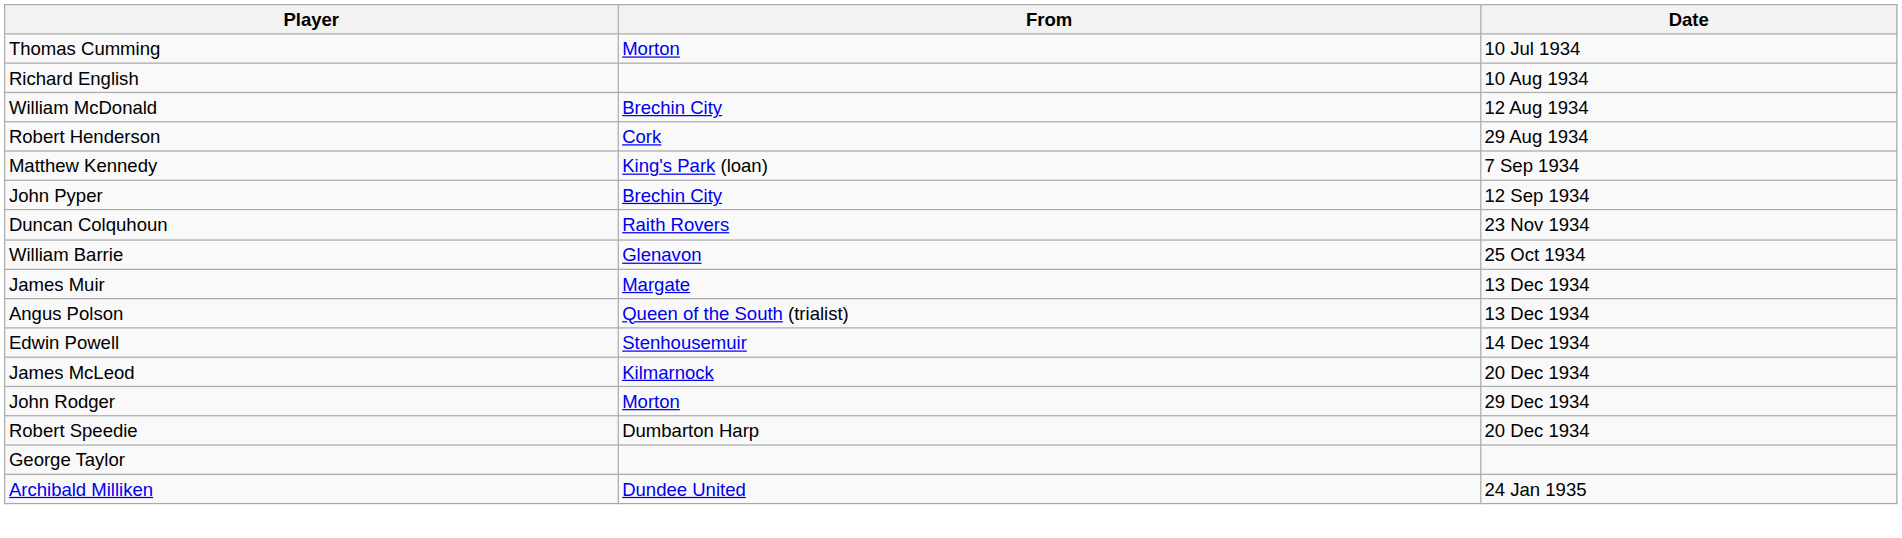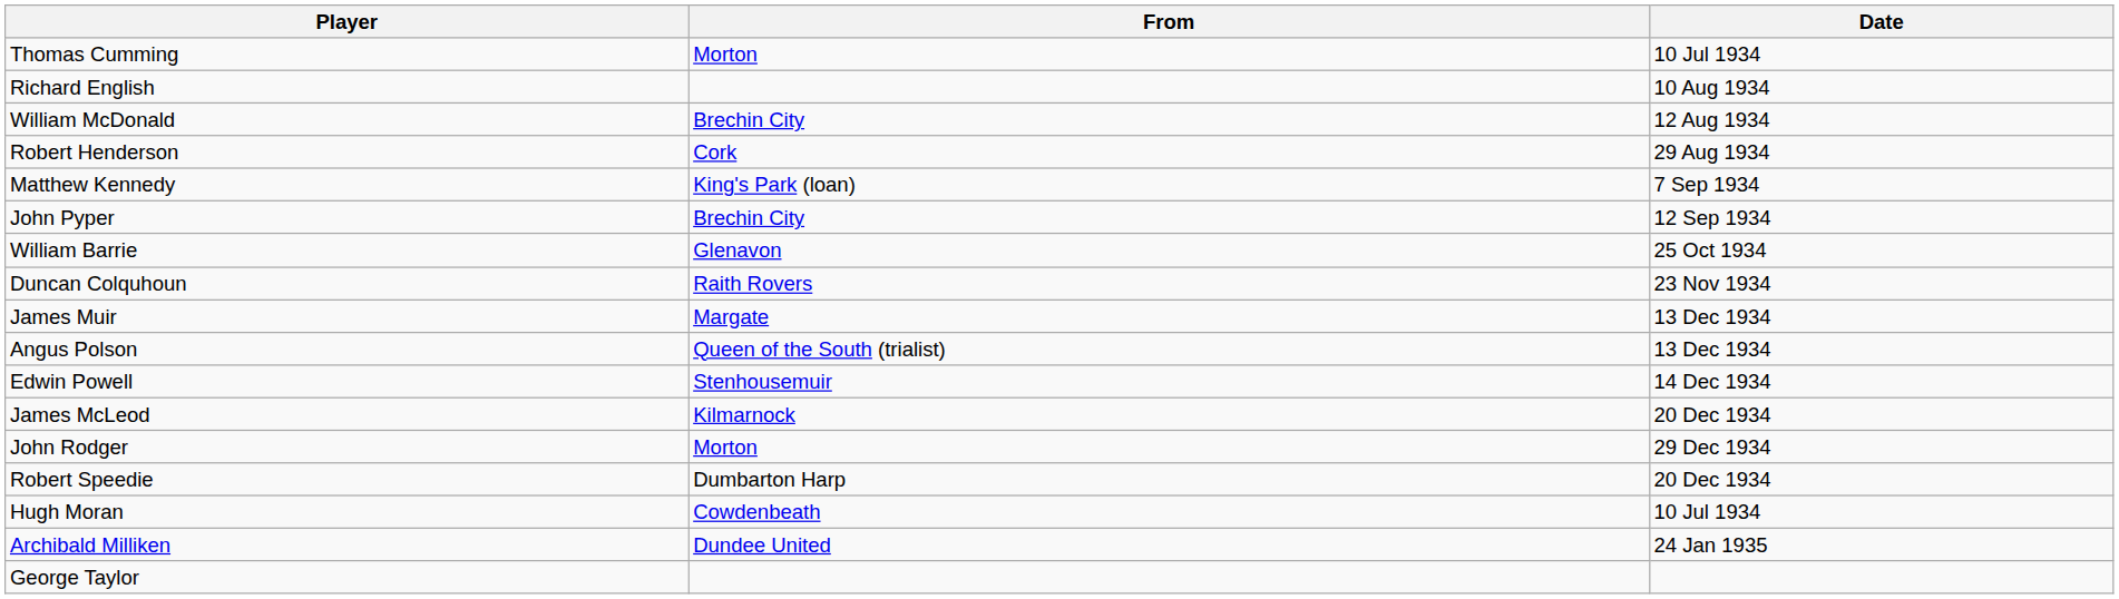rows swapped: William Barrie <-> Duncan Colquhoun
+ row: Hugh Moran | Cowdenbeath | 10 Jul 1934
rows swapped: Archibald Milliken <-> George Taylor
